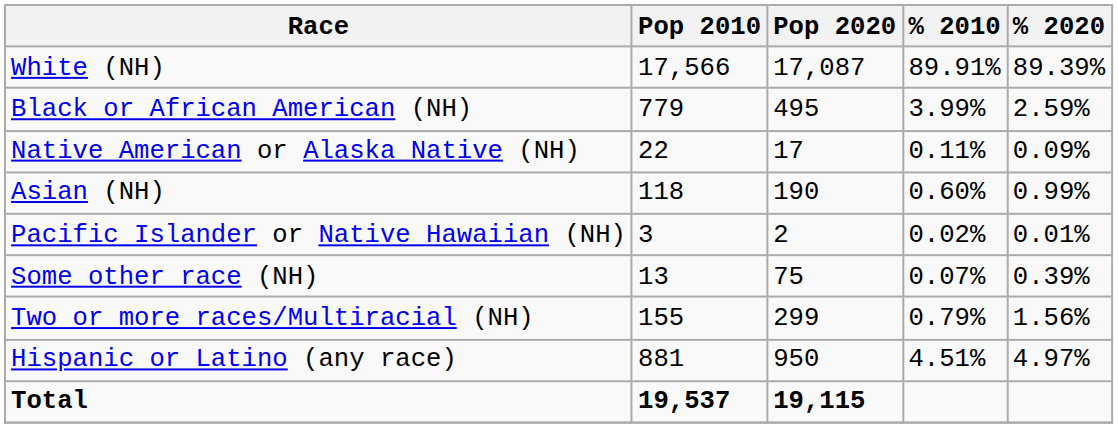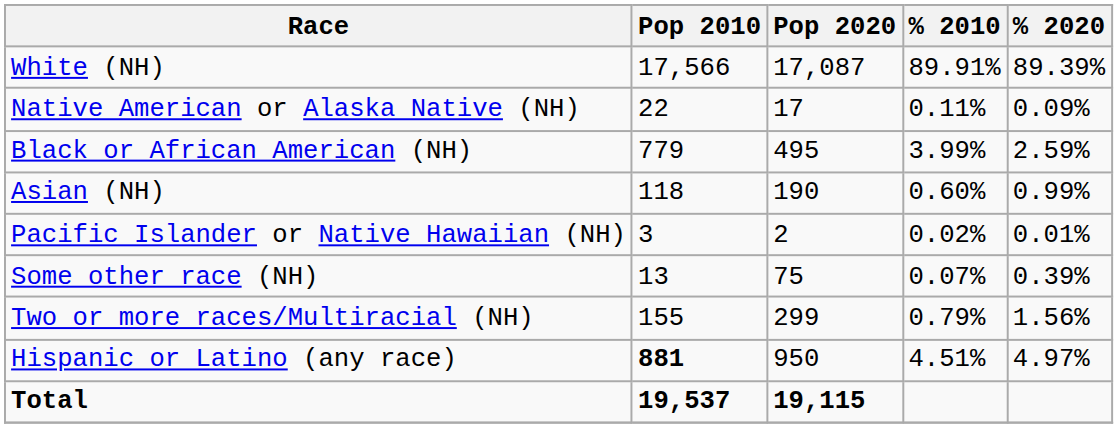rows swapped: Black or African American (NH) <-> Native American or Alaska Native (NH)
Hispanic or Latino (any race) | Pop 2010: normal -> bold
